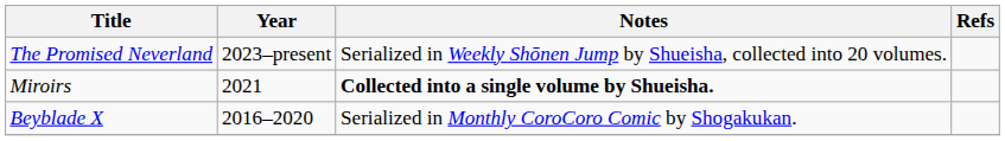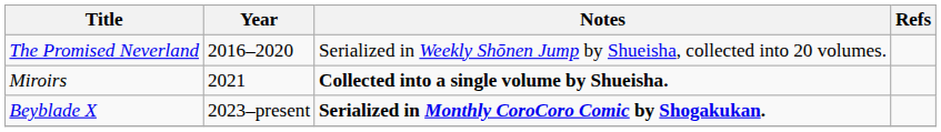The Promised Neverland | Year: 2023–present -> 2016–2020
Beyblade X | Year: 2016–2020 -> 2023–present
Beyblade X | Notes: normal -> bold
